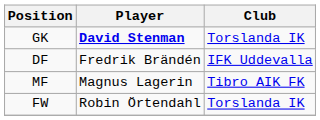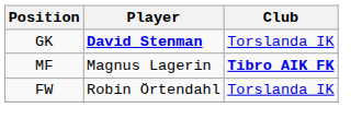- row: DF | Fredrik Brändén | IFK Uddevalla
MF | Club: normal -> bold
